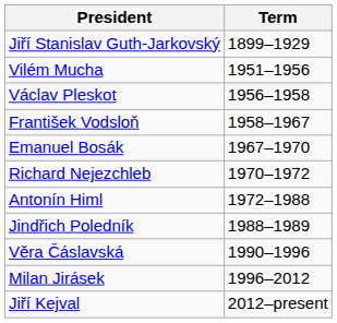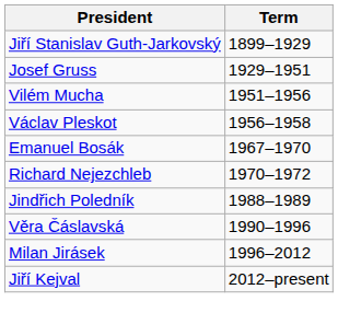+ row: Josef Gruss | 1929–1951
- row: František Vodsloň | 1958–1967
- row: Antonín Himl | 1972–1988
